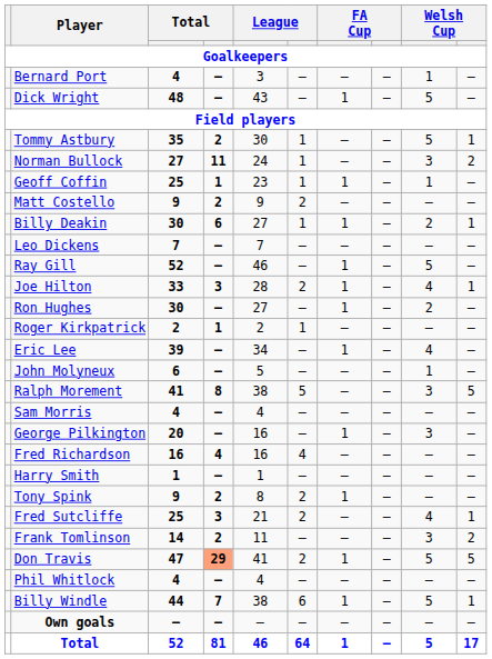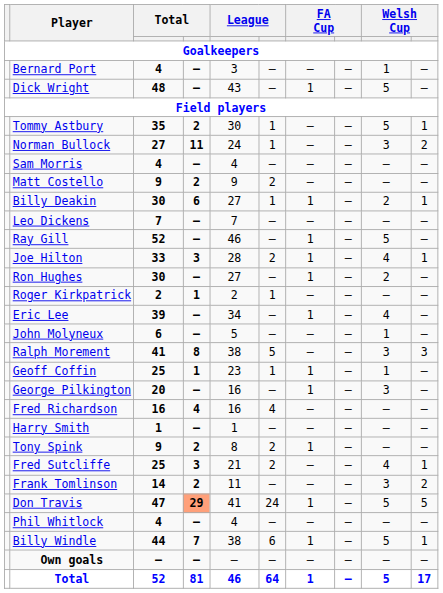rows swapped: Geoff Coffin <-> Sam Morris
Ralph Morement | column 10: 5 -> 3
Don Travis | column 6: 2 -> 24
